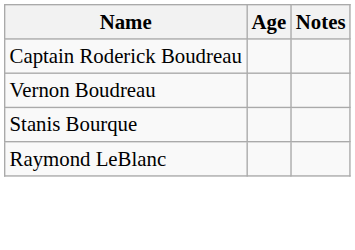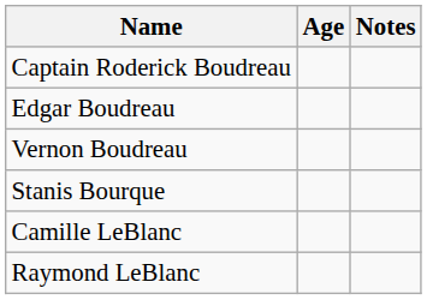+ row: Edgar Boudreau
+ row: Camille LeBlanc
